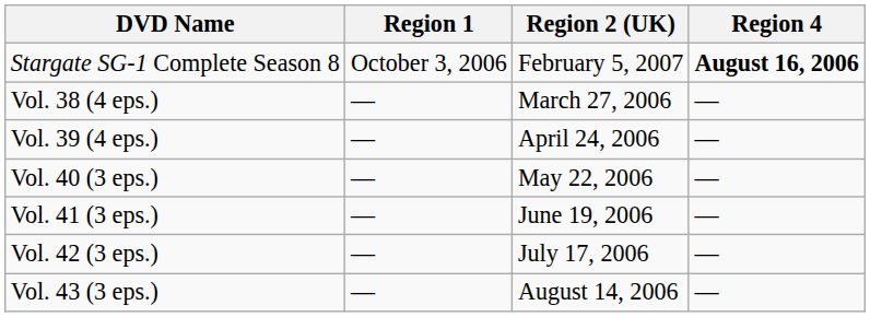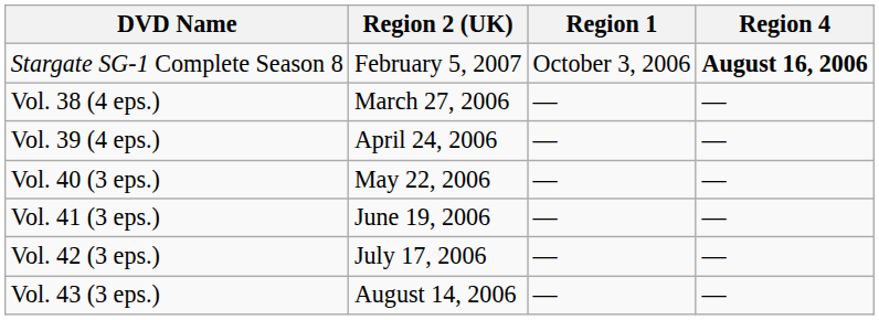columns swapped: Region 1 <-> Region 2 (UK)
